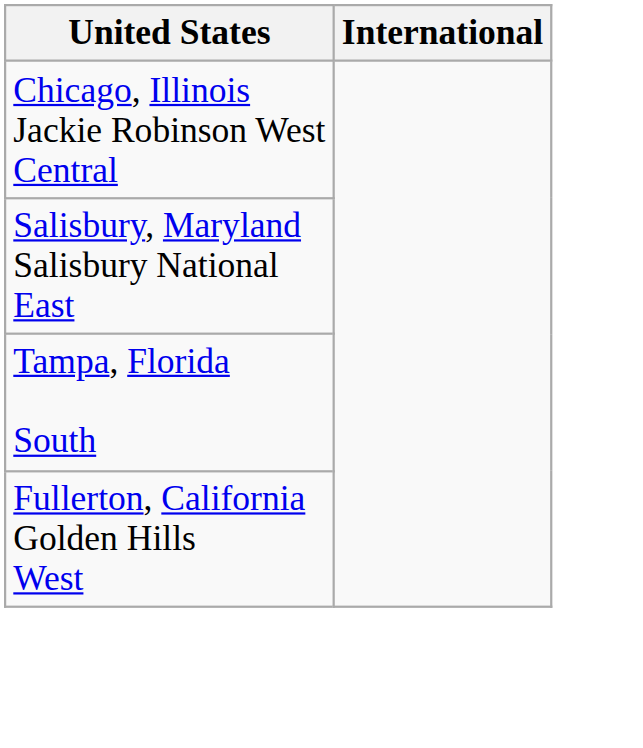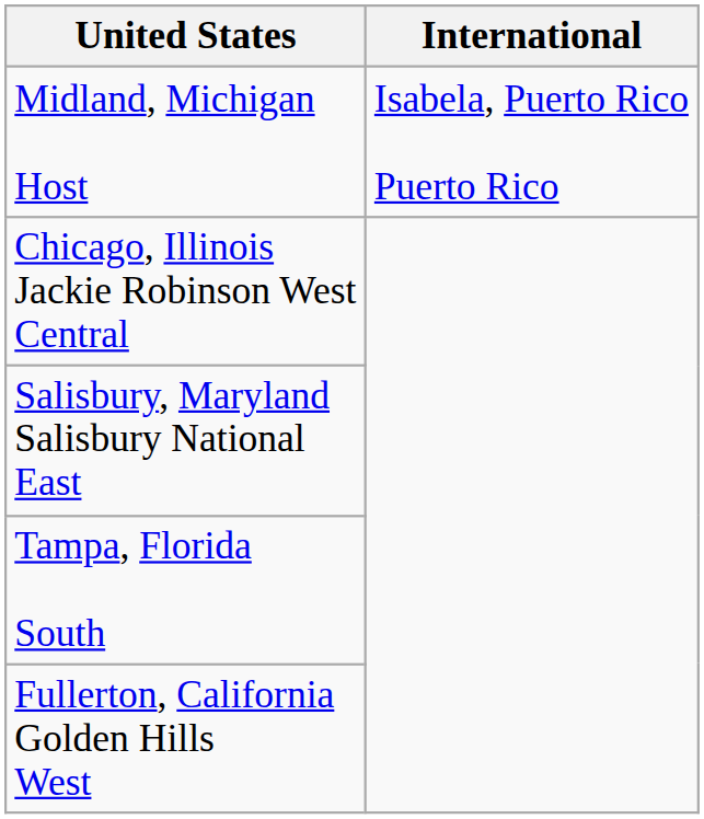+ row: Midland, Michigan Host | Isabela, Puerto Rico Puerto Rico
